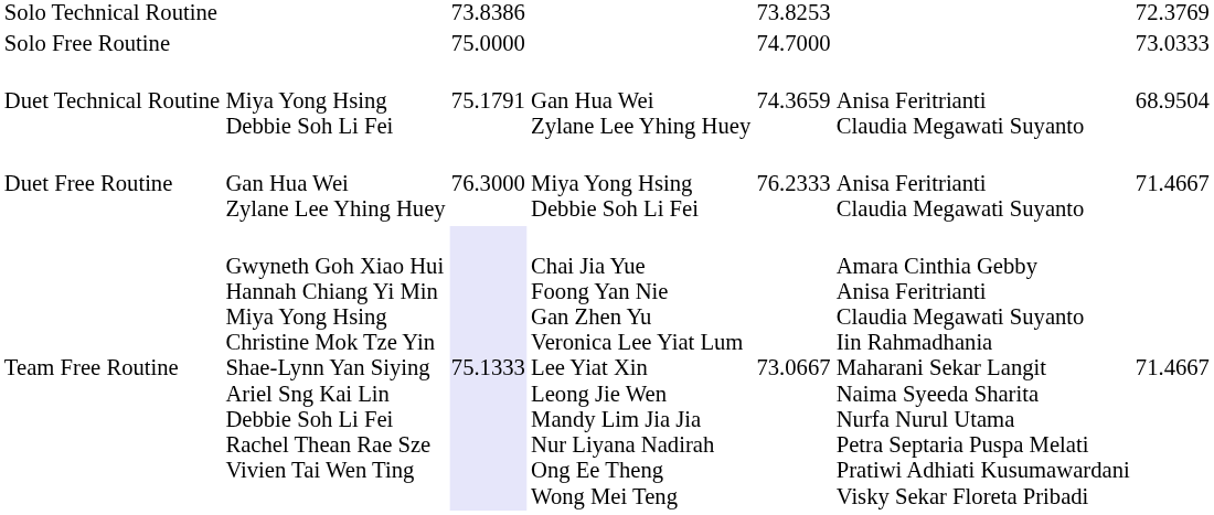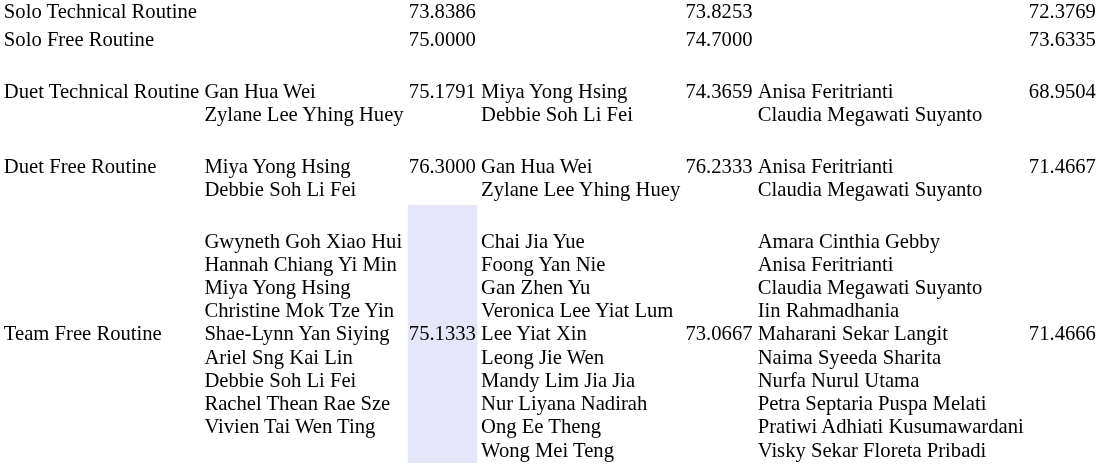Solo Free Routine | column 7: 73.0333 -> 73.6335
Duet Technical Routine | column 2: Miya Yong Hsing Debbie Soh Li Fei -> Gan Hua Wei Zylane Lee Yhing Huey
Duet Technical Routine | column 4: Gan Hua Wei Zylane Lee Yhing Huey -> Miya Yong Hsing Debbie Soh Li Fei
Duet Free Routine | column 2: Gan Hua Wei Zylane Lee Yhing Huey -> Miya Yong Hsing Debbie Soh Li Fei
Duet Free Routine | column 4: Miya Yong Hsing Debbie Soh Li Fei -> Gan Hua Wei Zylane Lee Yhing Huey
Team Free Routine | column 7: 71.4667 -> 71.4666
